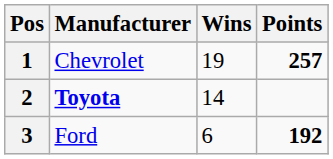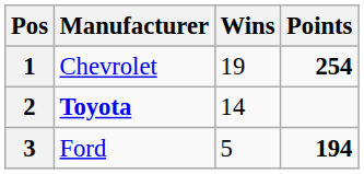1 | Points: 257 -> 254
3 | Wins: 6 -> 5
3 | Points: 192 -> 194
